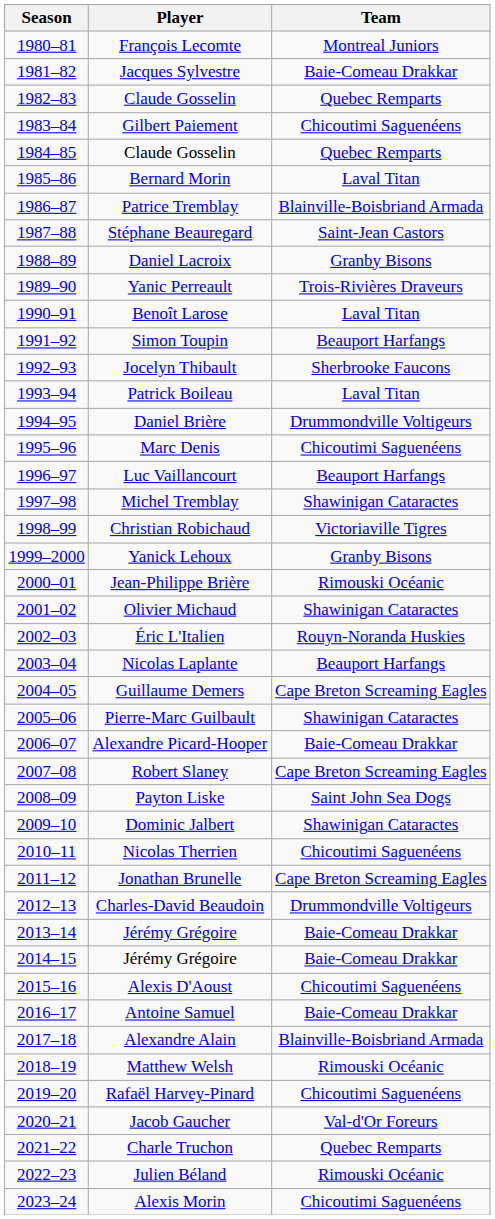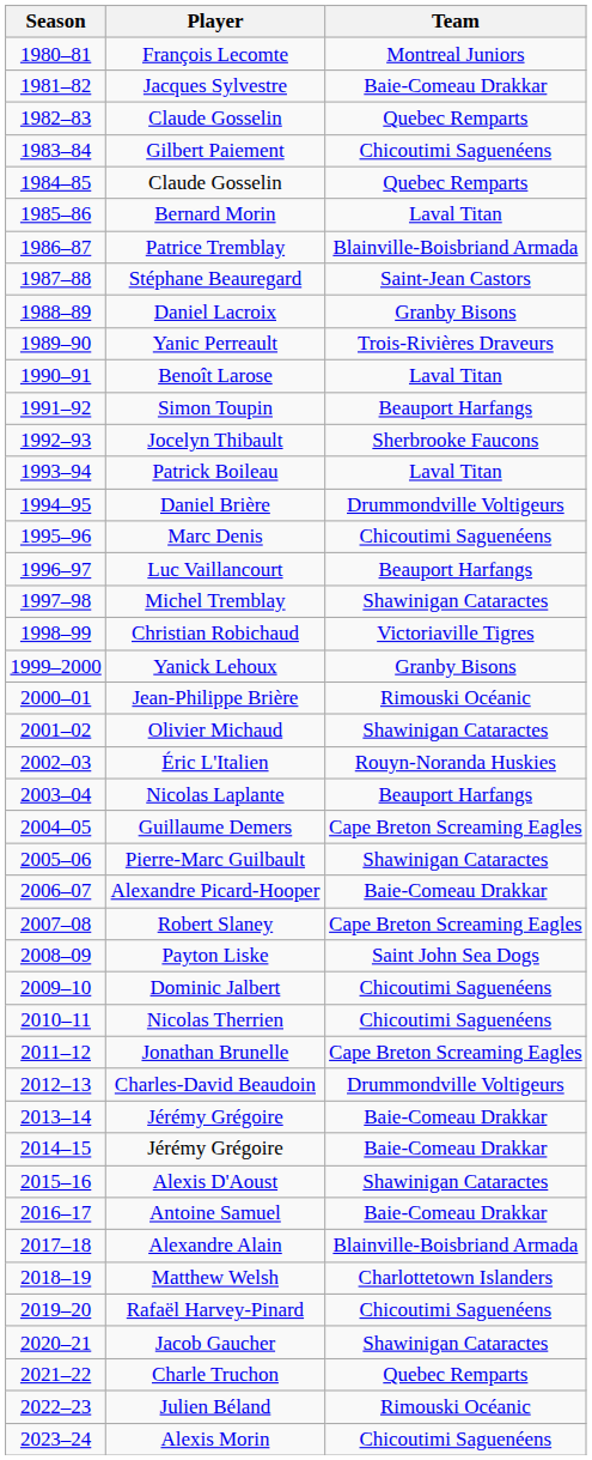Dominic Jalbert | Team: Shawinigan Cataractes -> Chicoutimi Saguenéens
Alexis D'Aoust | Team: Chicoutimi Saguenéens -> Shawinigan Cataractes
Matthew Welsh | Team: Rimouski Océanic -> Charlottetown Islanders
Jacob Gaucher | Team: Val-d'Or Foreurs -> Shawinigan Cataractes
